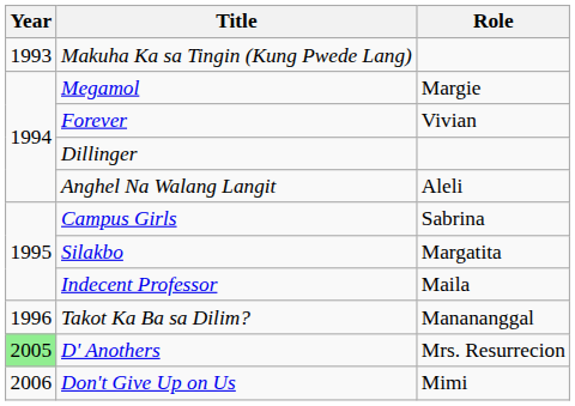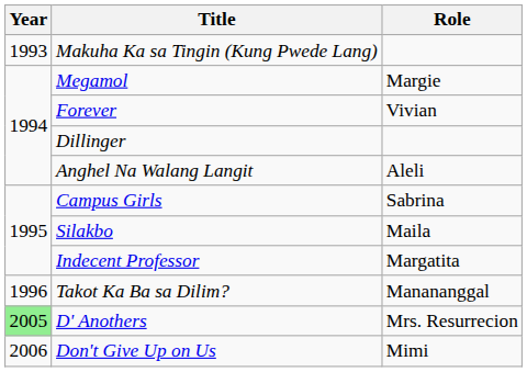Silakbo | Role: Margatita -> Maila
Indecent Professor | Role: Maila -> Margatita
